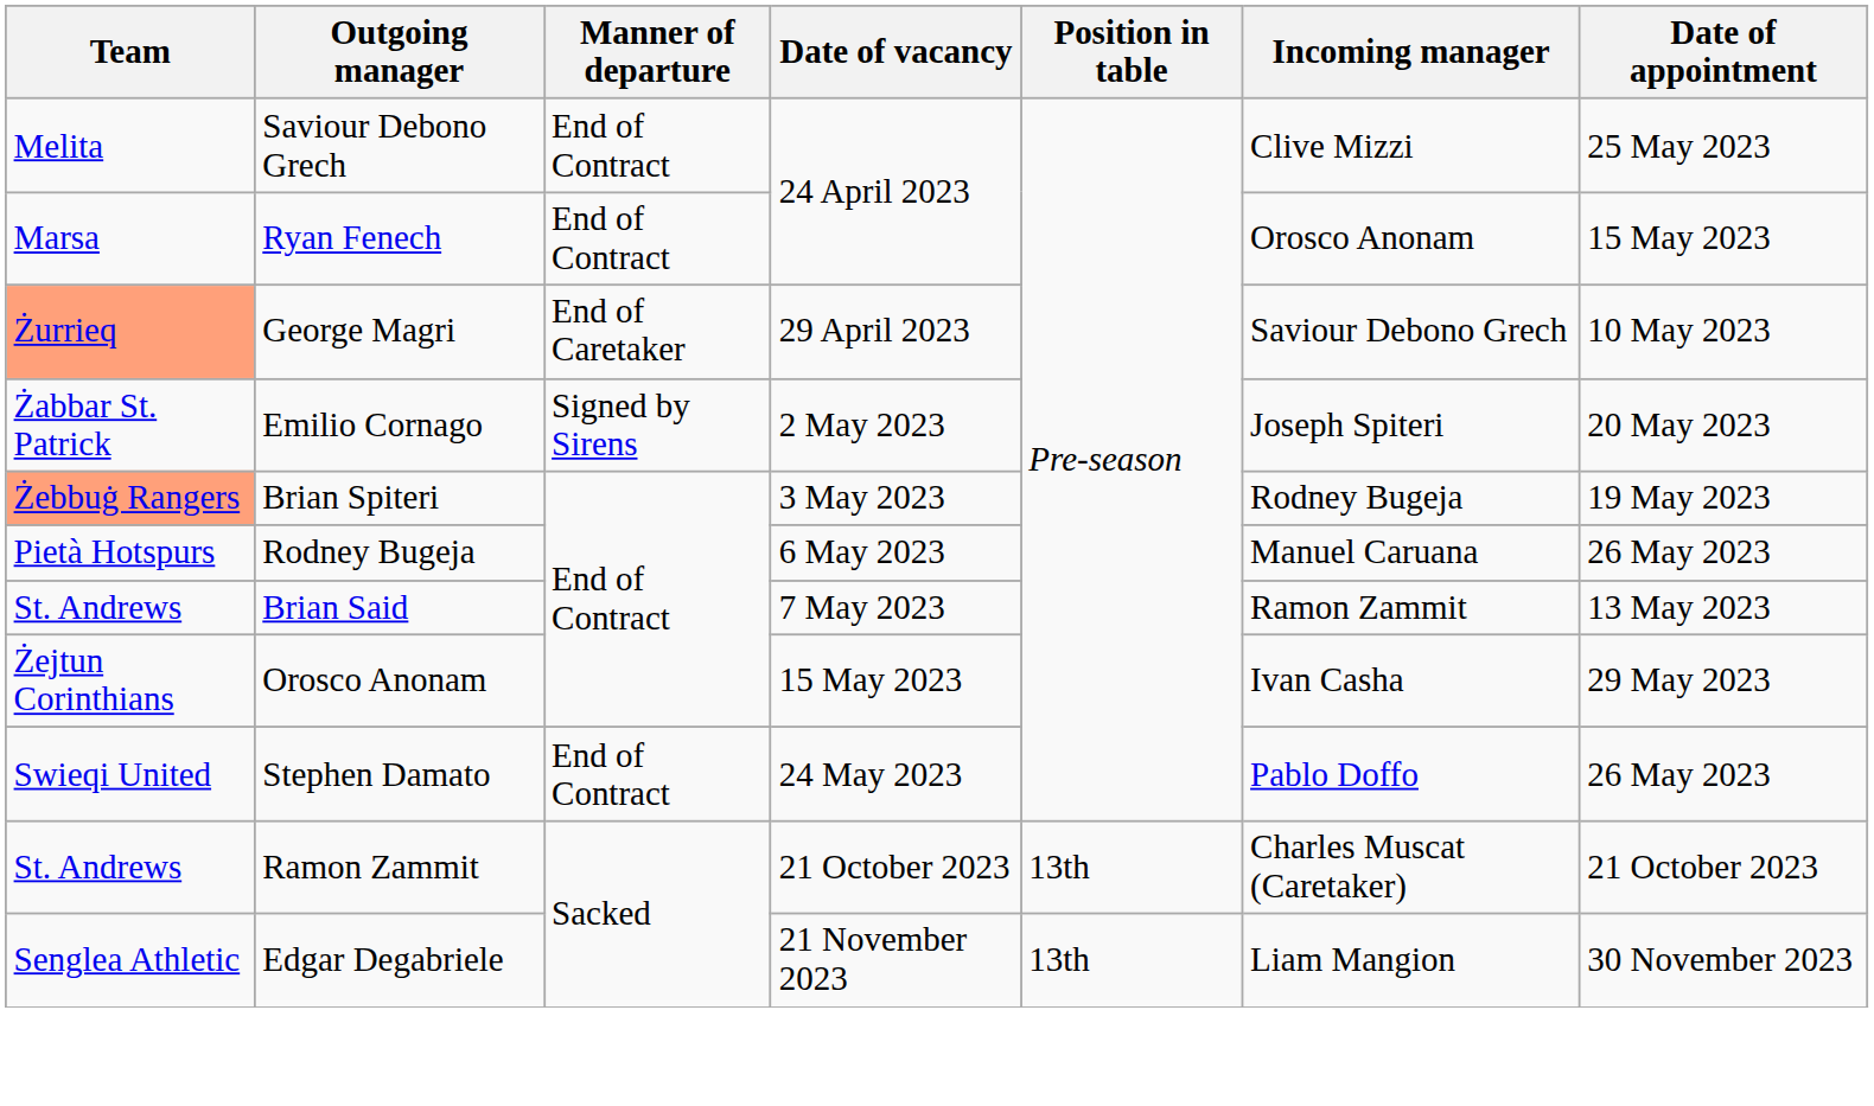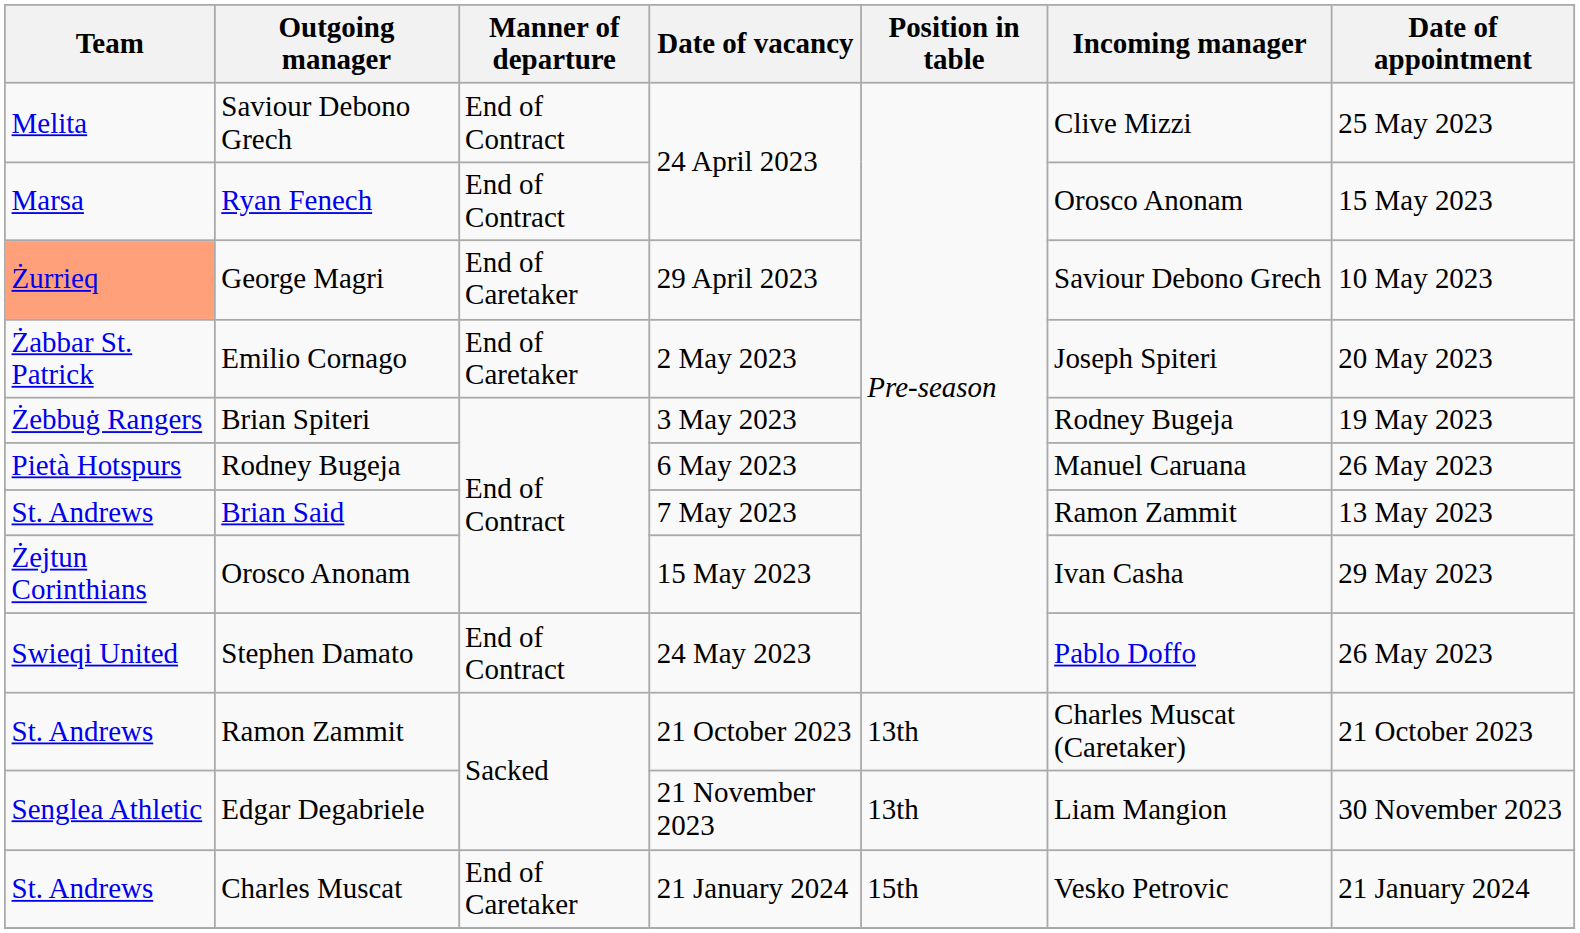Emilio Cornago | Manner of departure: Signed by Sirens -> End of Caretaker
Brian Spiteri | Team: lightsalmon background -> no background
+ row: St. Andrews | Charles Muscat | End of Caretaker | 21 January 2024 | 15th | Vesko Petrovic | 21 January 2024
